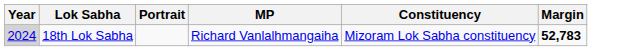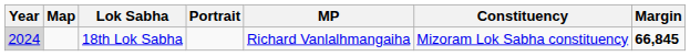+ column: Map
18th Lok Sabha | Margin: 52,783 -> 66,845
